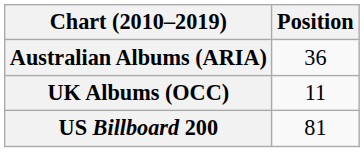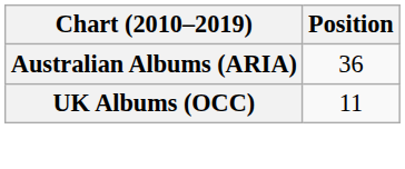- row: US Billboard 200 | 81
